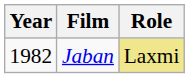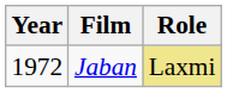Jaban | Year: 1982 -> 1972
